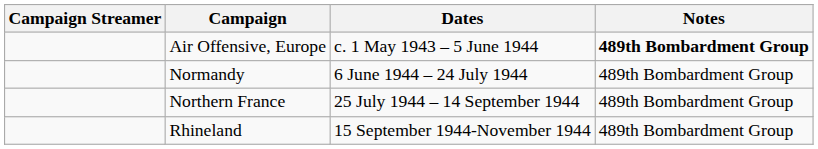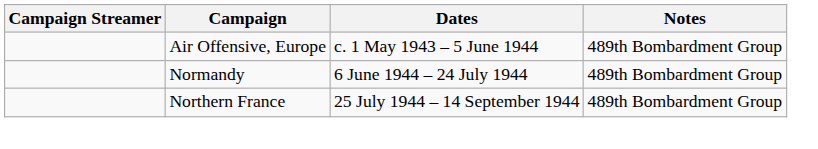Air Offensive, Europe | Notes: bold -> normal
- row: Rhineland | 15 September 1944-November 1944 | 489th Bombardment Group
